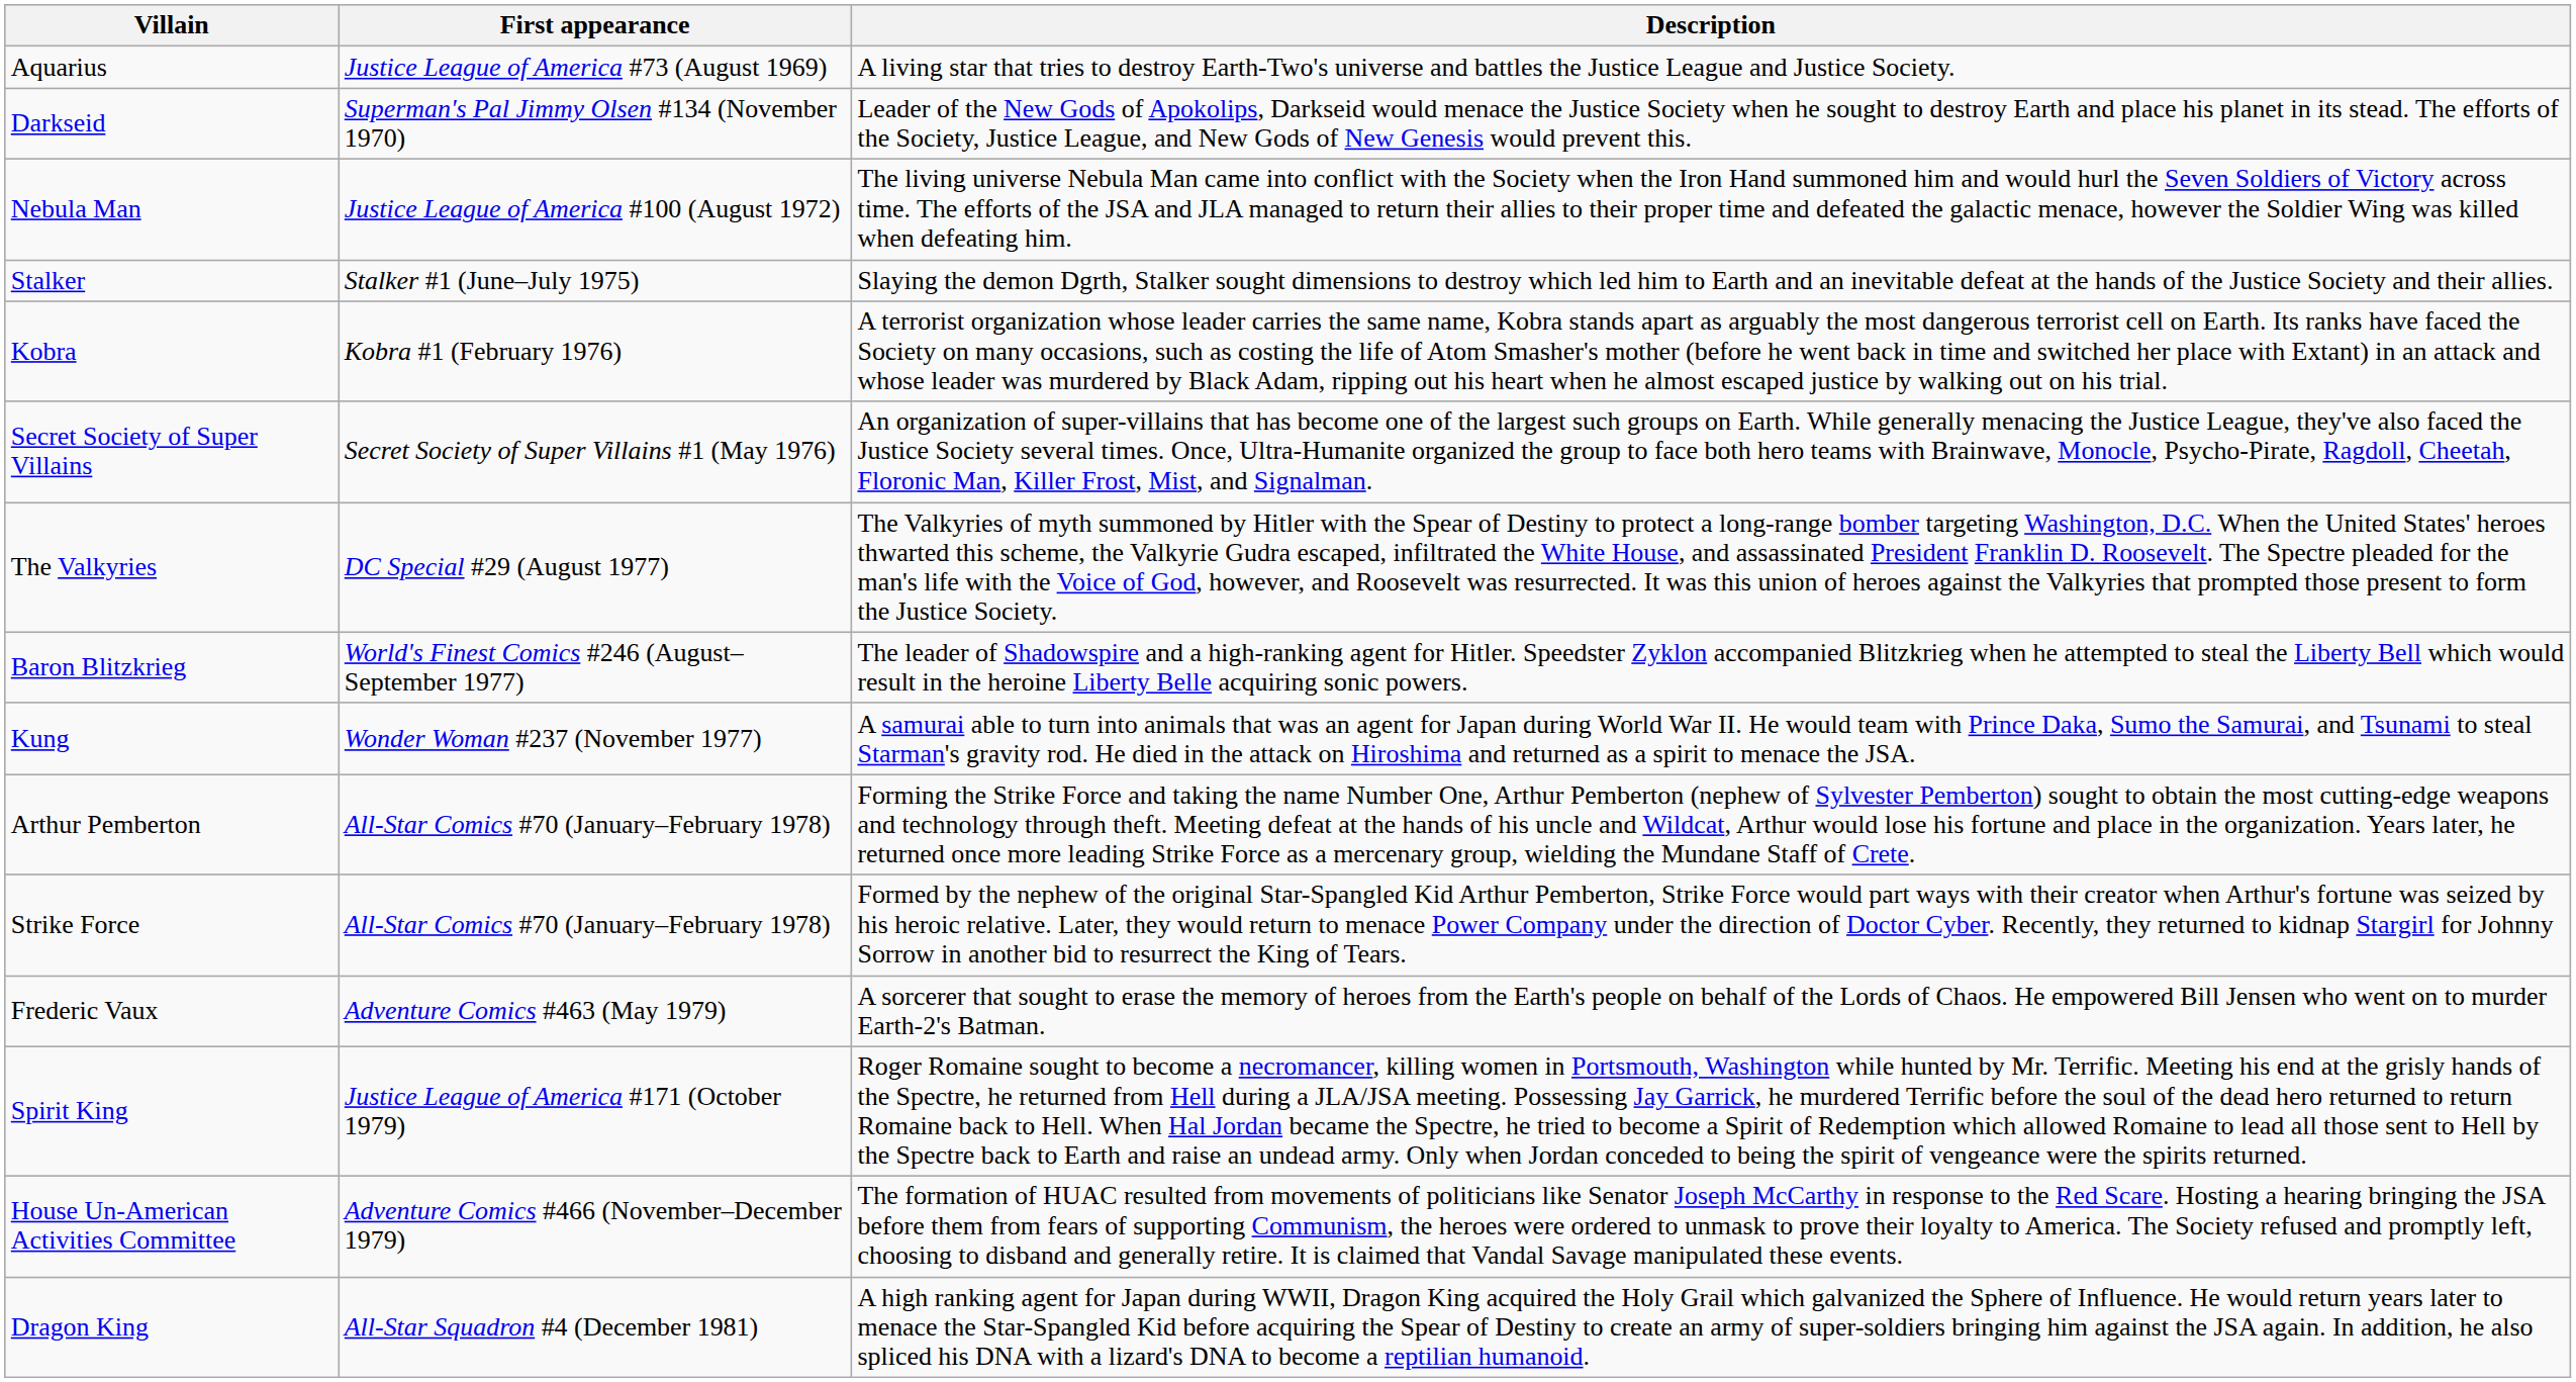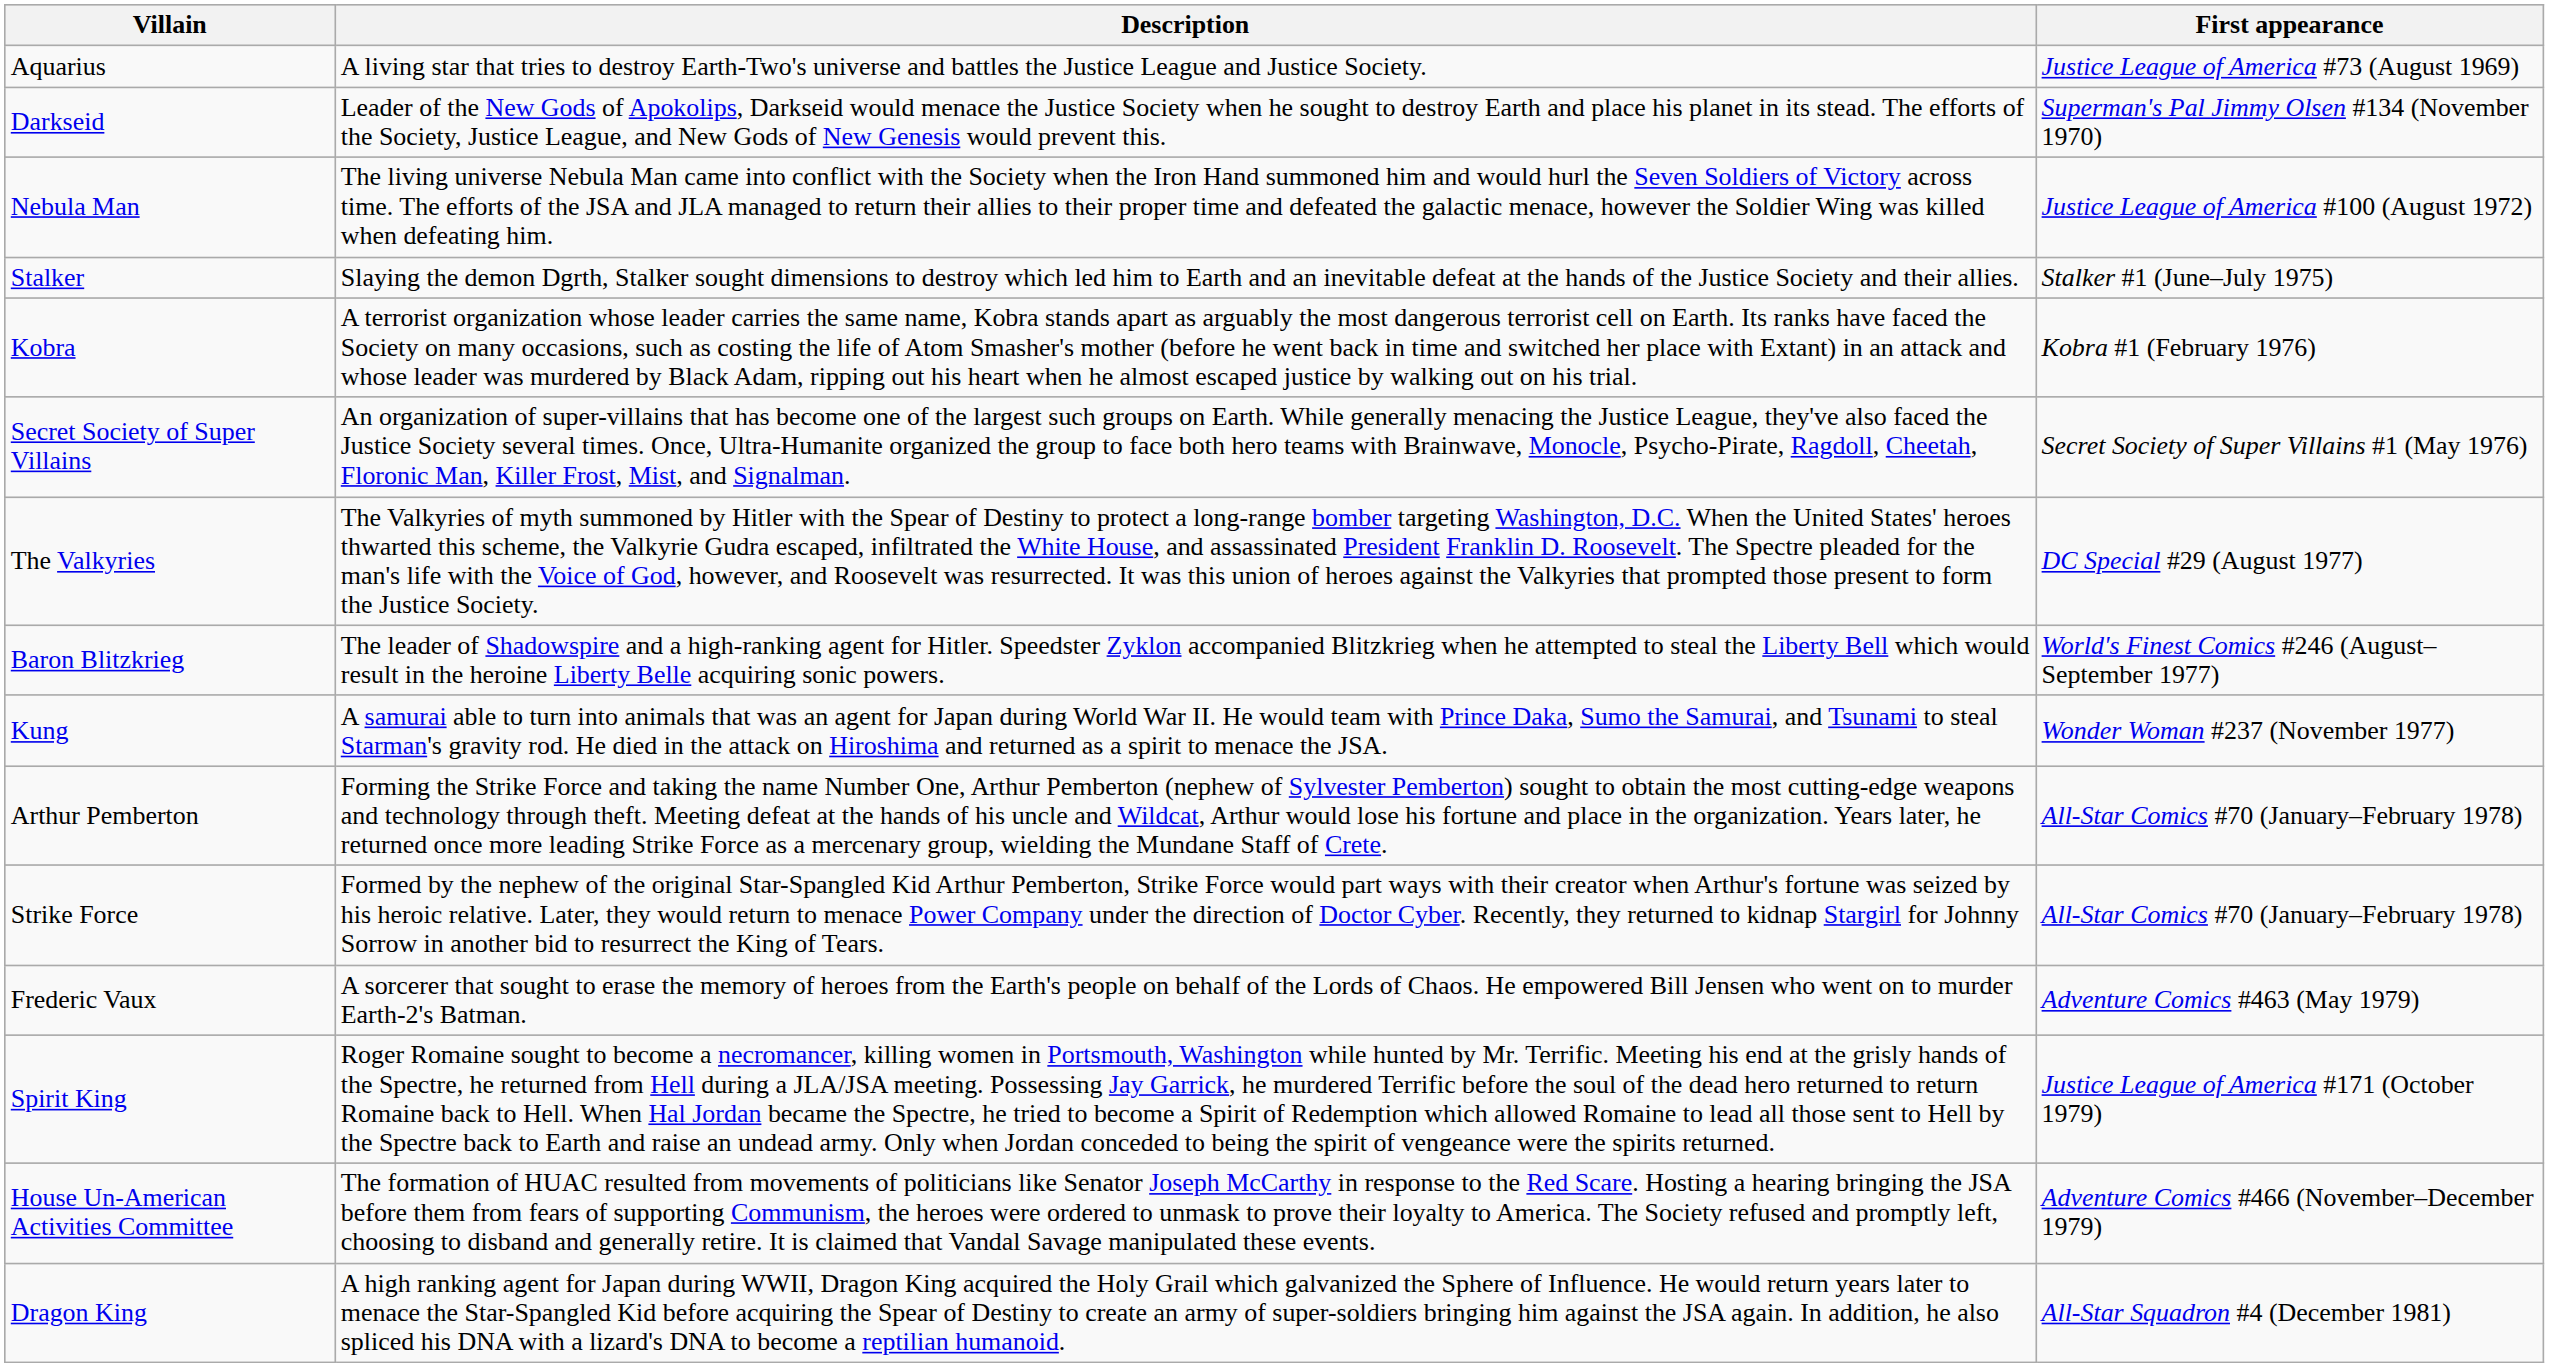columns swapped: First appearance <-> Description
